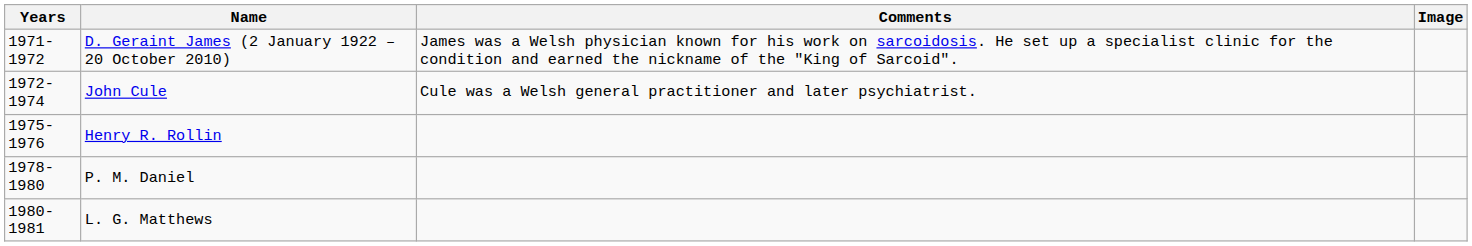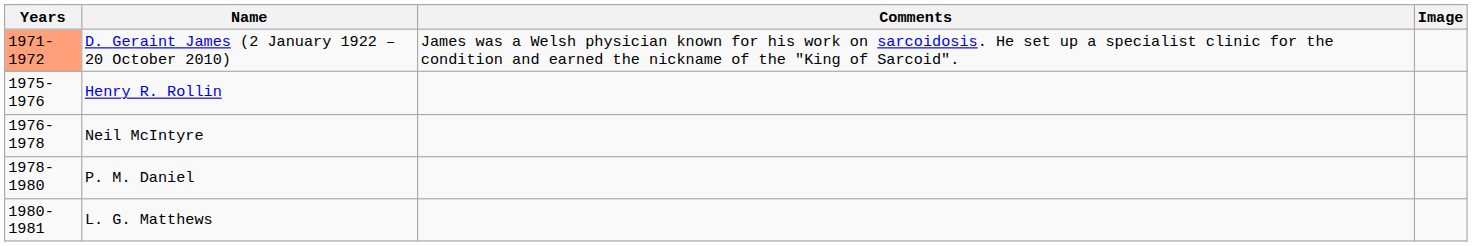D. Geraint James (2 January 1922 – 20 October 2010) | Years: no background -> lightsalmon background
- row: 1972-1974 | John Cule | Cule was a Welsh general practitioner and later psychiatrist.
+ row: 1976-1978 | Neil McIntyre
